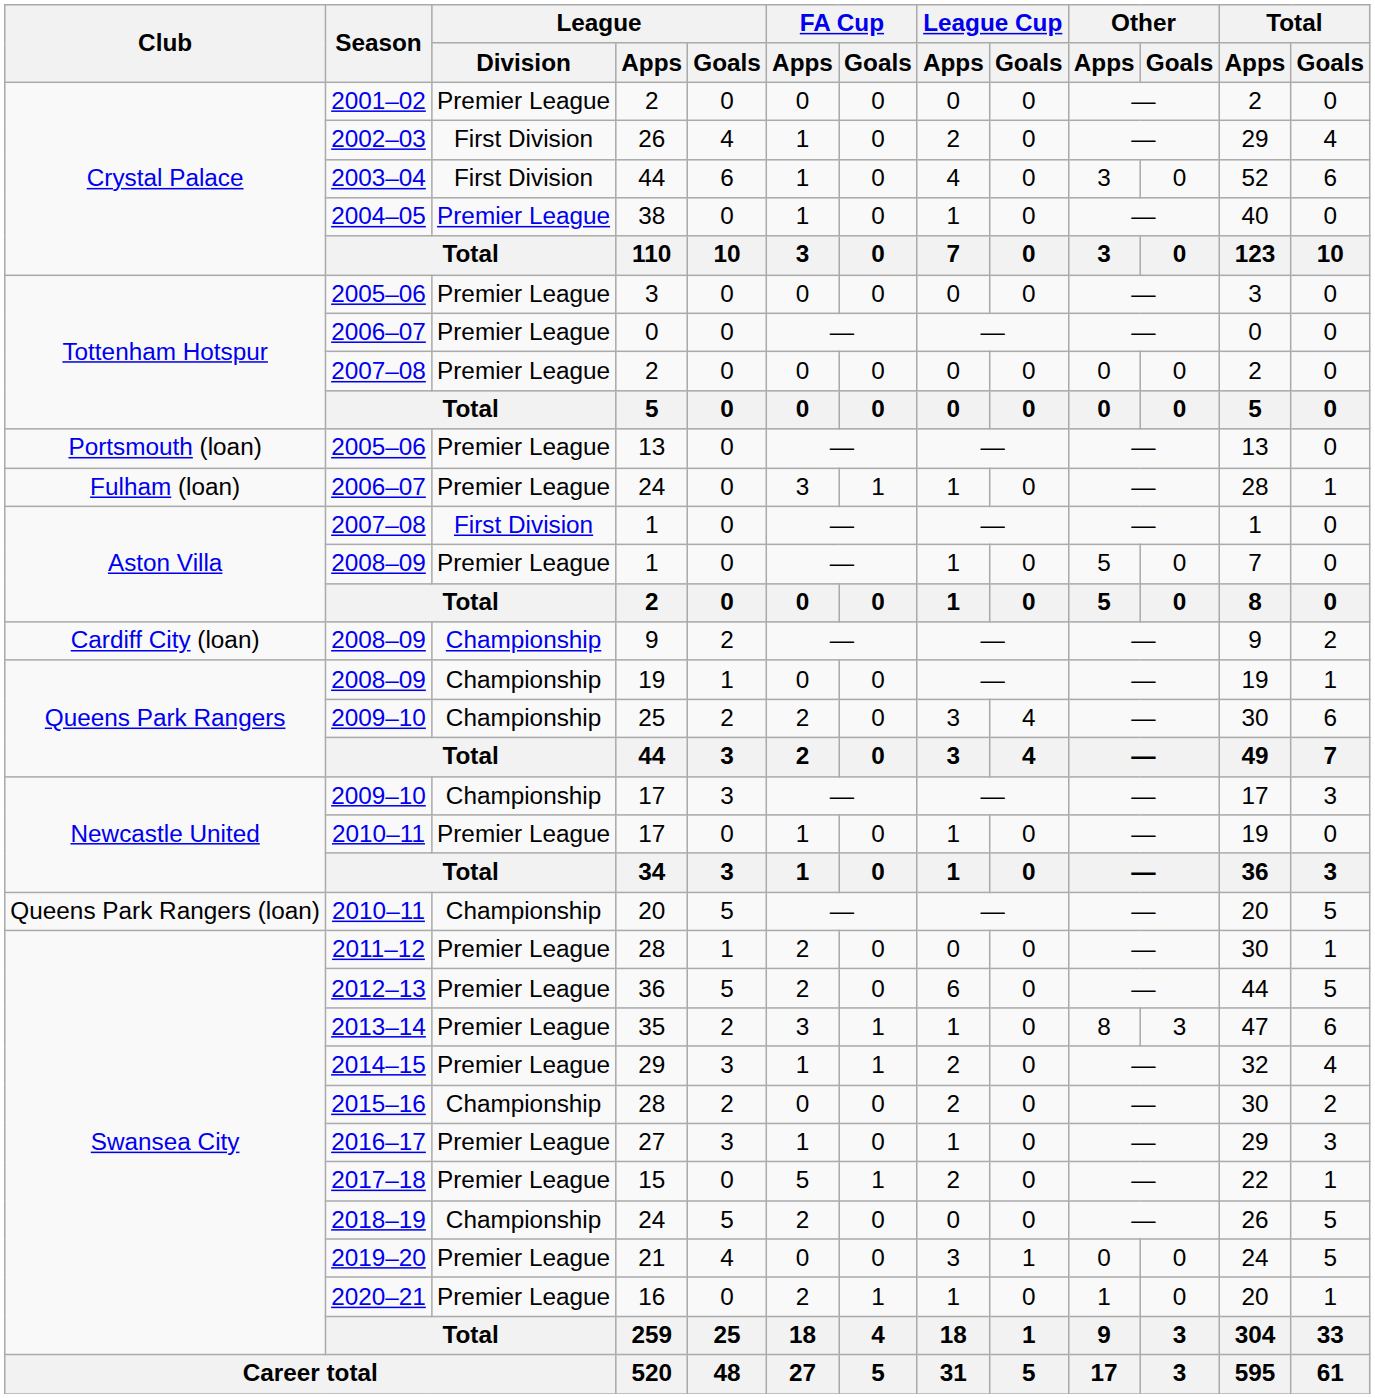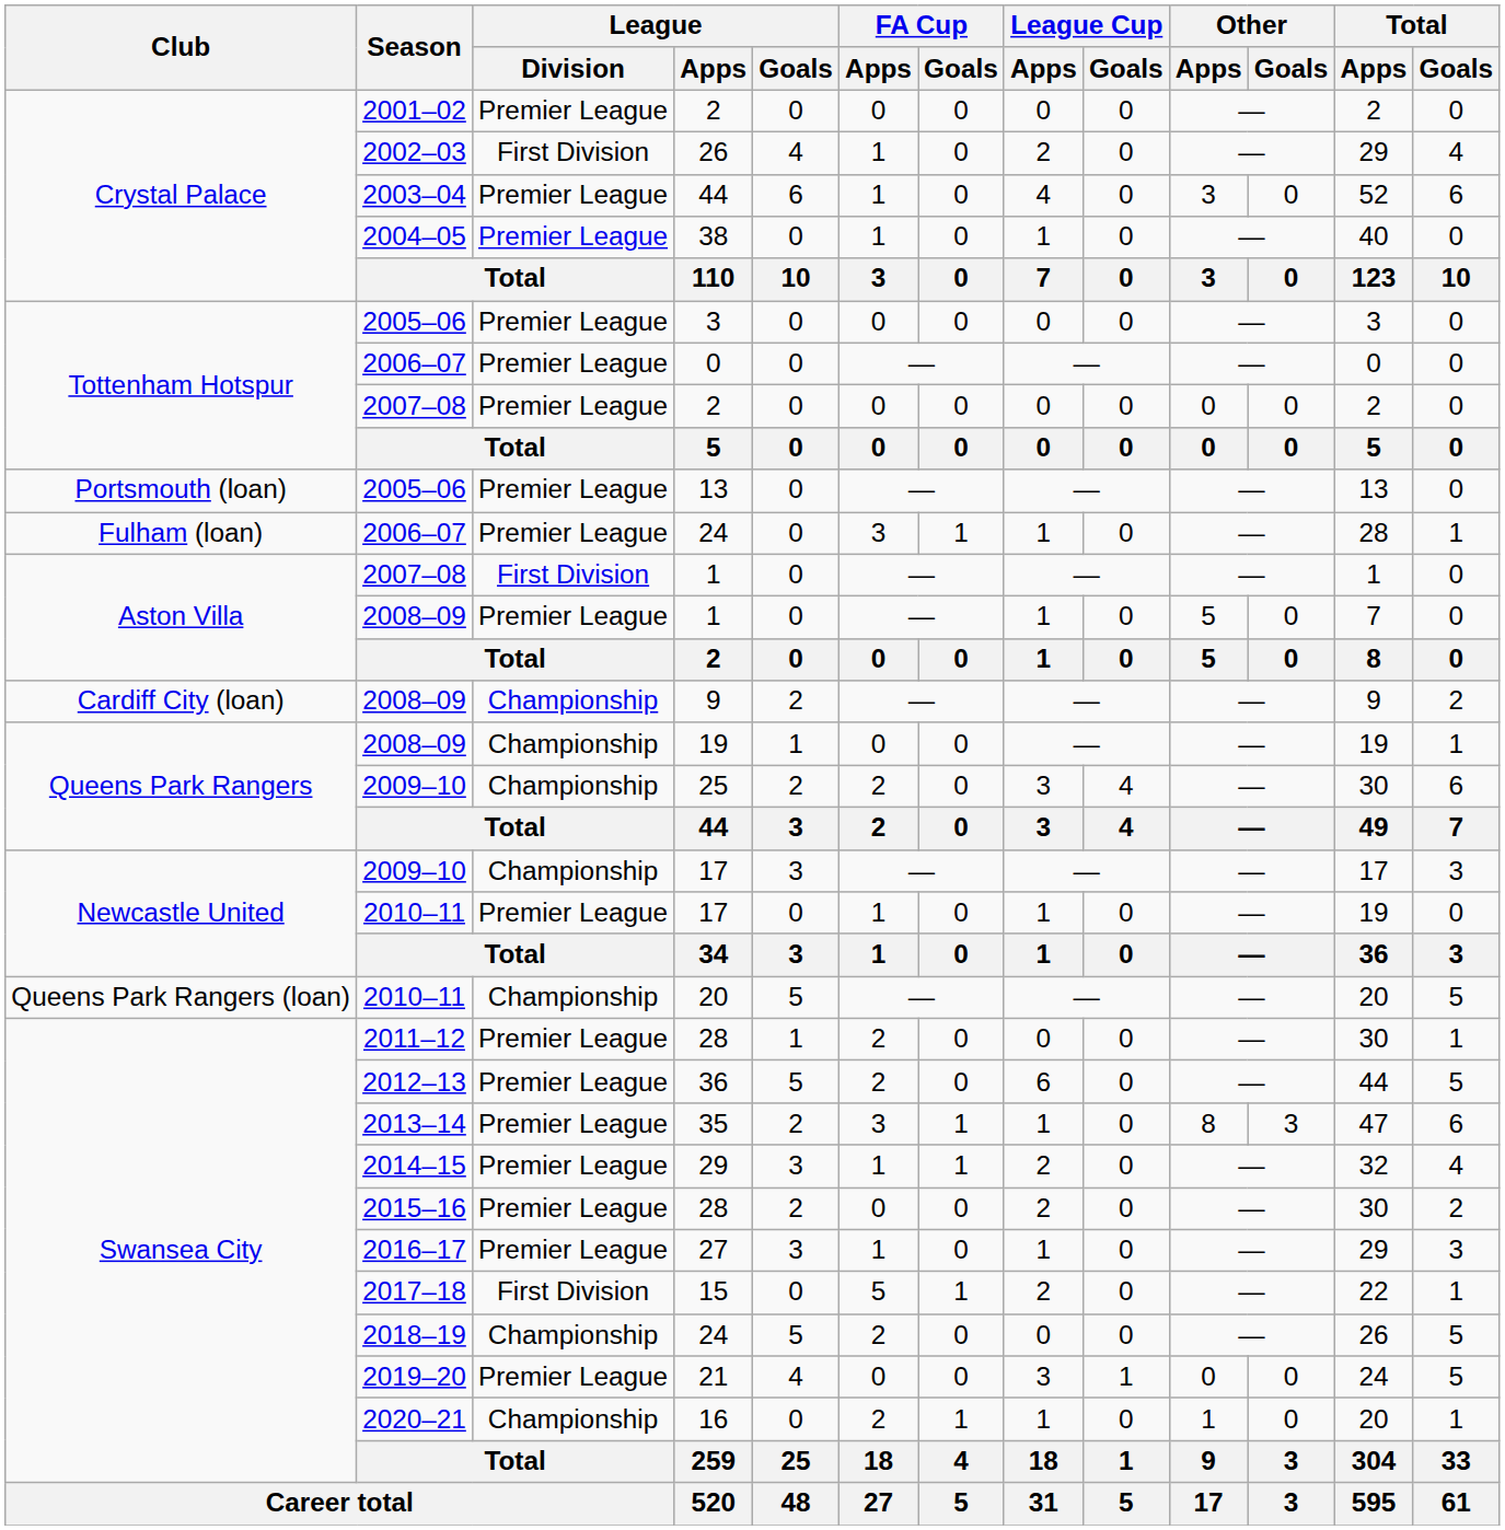2003–04 / 44 | League / Division: First Division -> Premier League
2015–16 / 28 | League / Division: Championship -> Premier League
15 | League / Division: Premier League -> First Division
16 | League / Division: Premier League -> Championship
